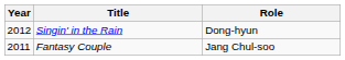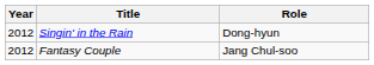Fantasy Couple | Year: 2011 -> 2012
